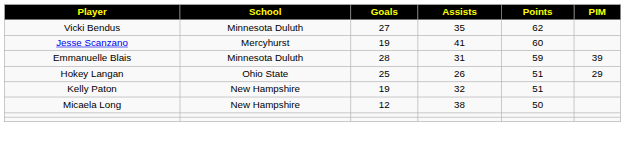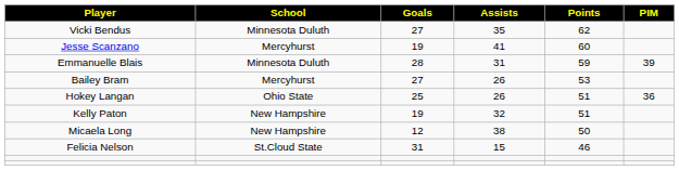+ row: Bailey Bram | Mercyhurst | 27 | 26 | 53
Hokey Langan | PIM: 29 -> 36
+ row: Felicia Nelson | St.Cloud State | 31 | 15 | 46
